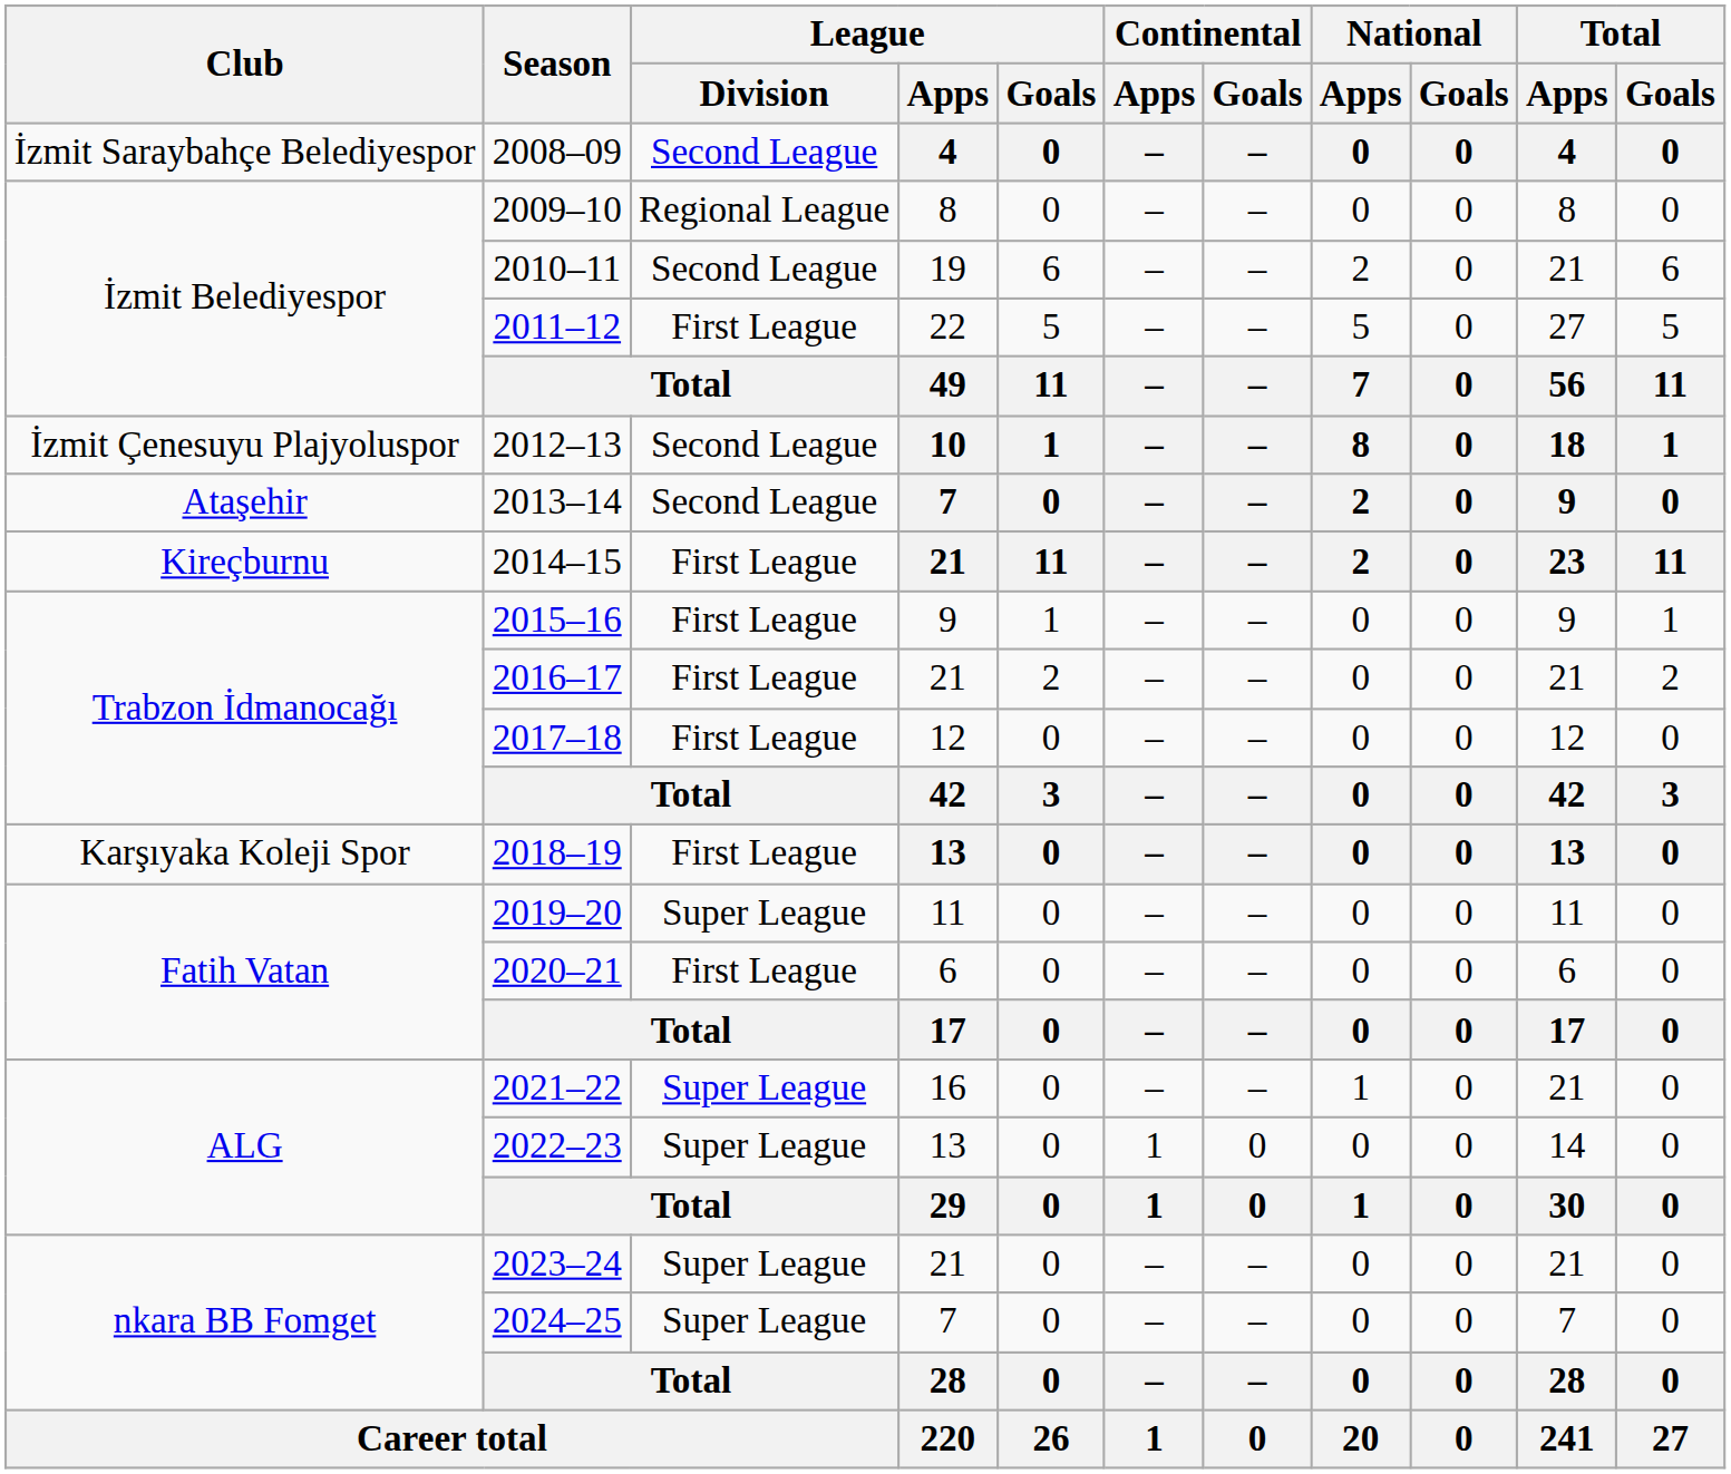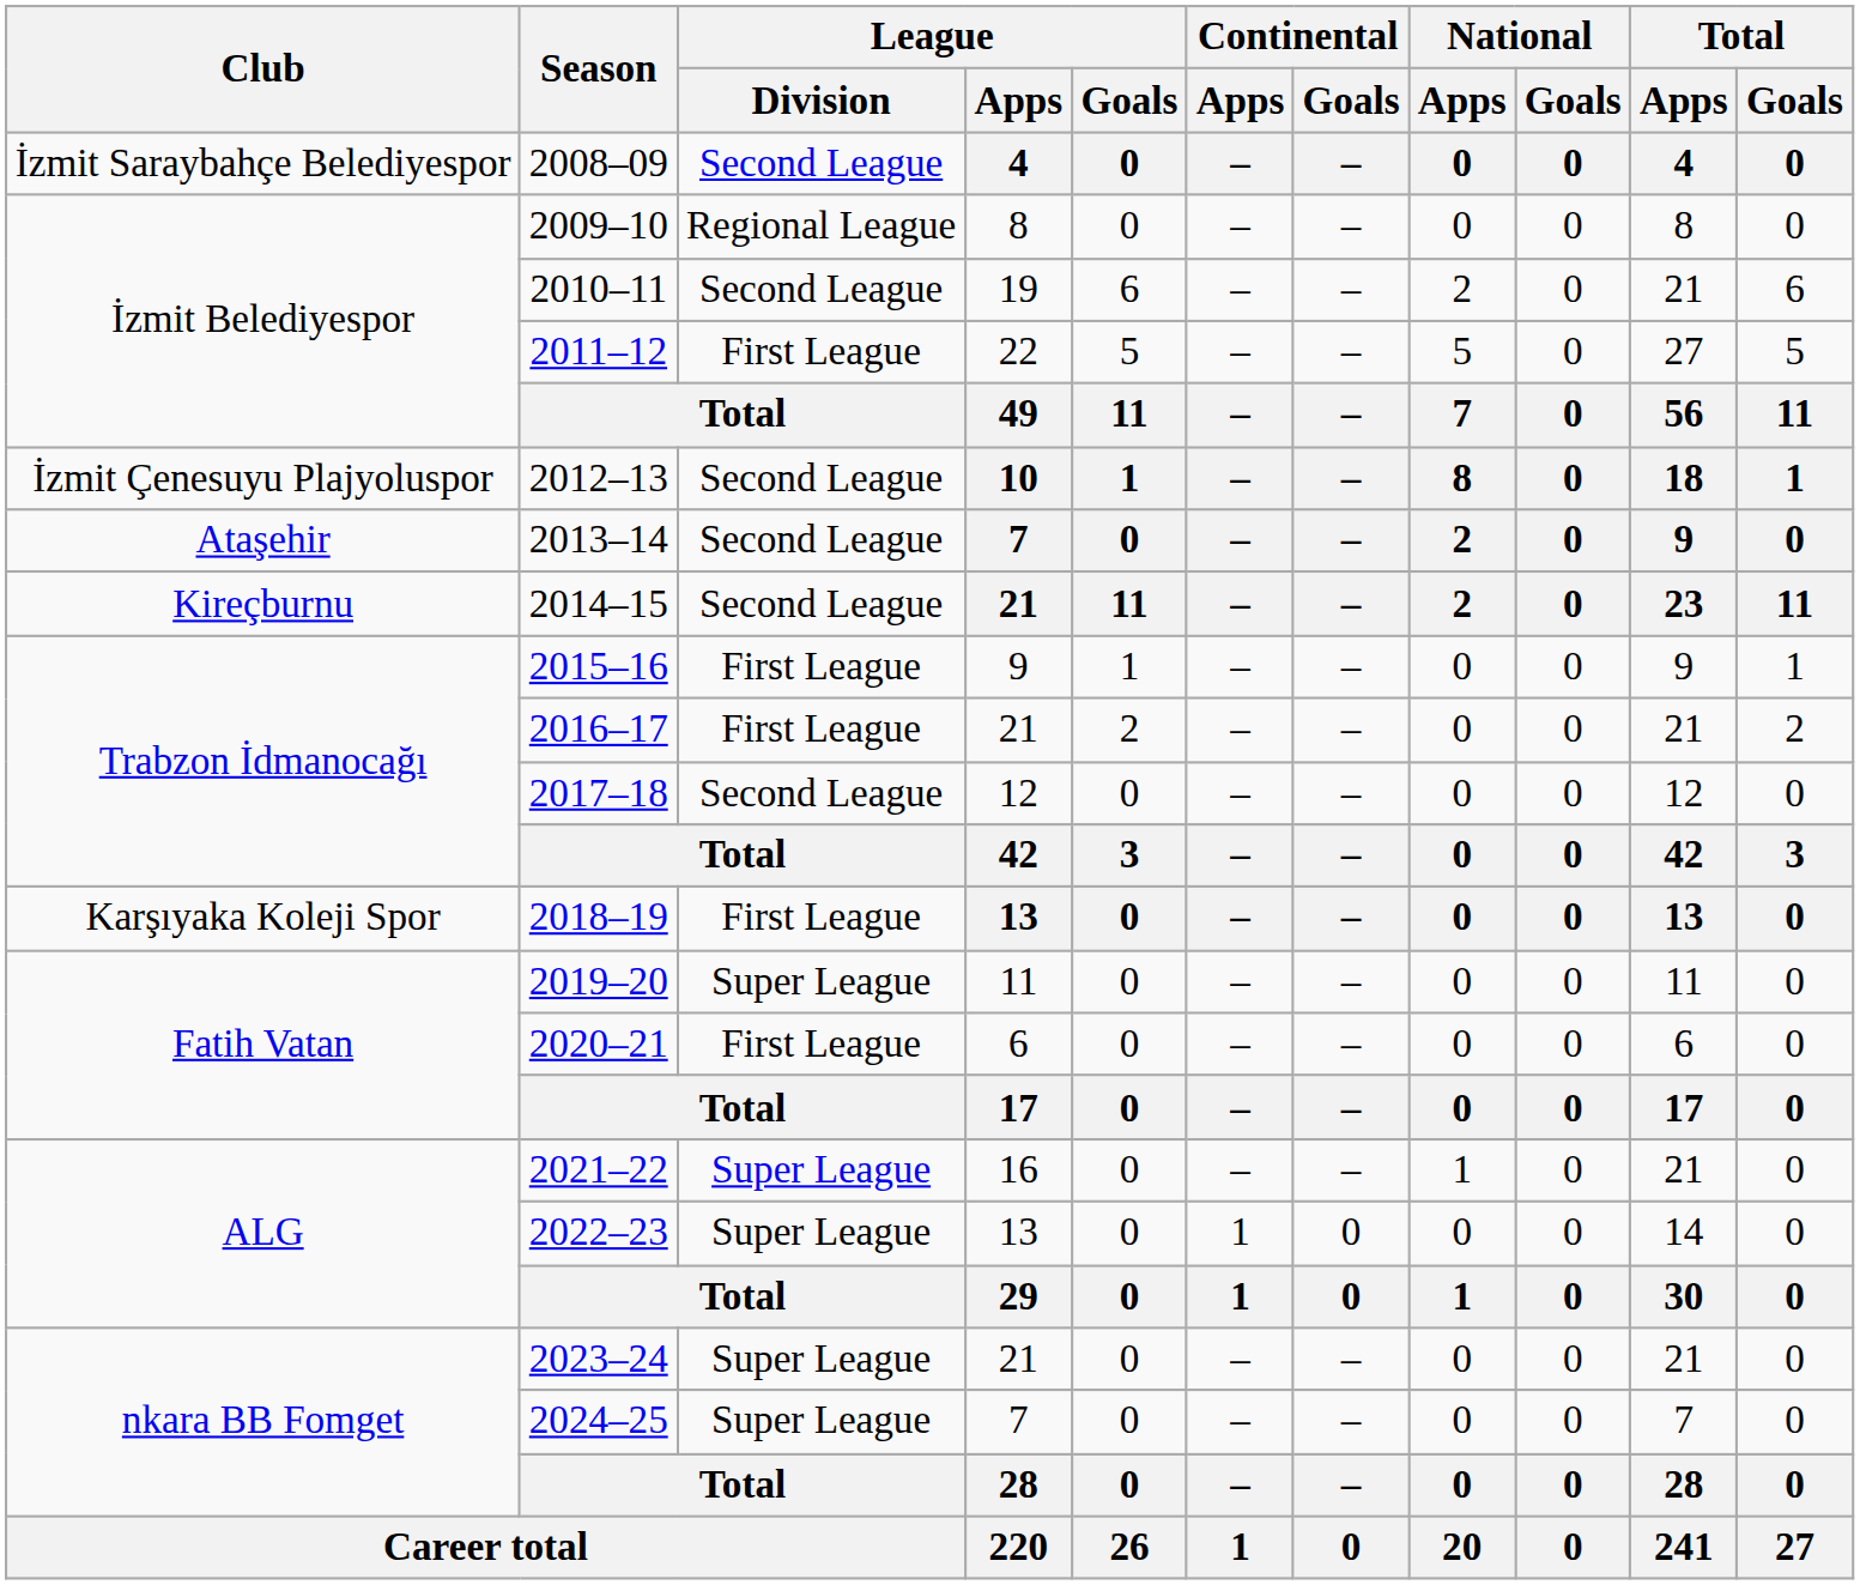2014–15 | League / Division: First League -> Second League
2017–18 | League / Division: First League -> Second League
